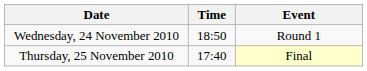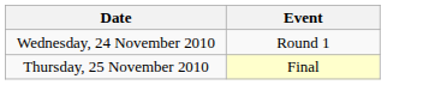- column: Time | 18:50 | 17:40
